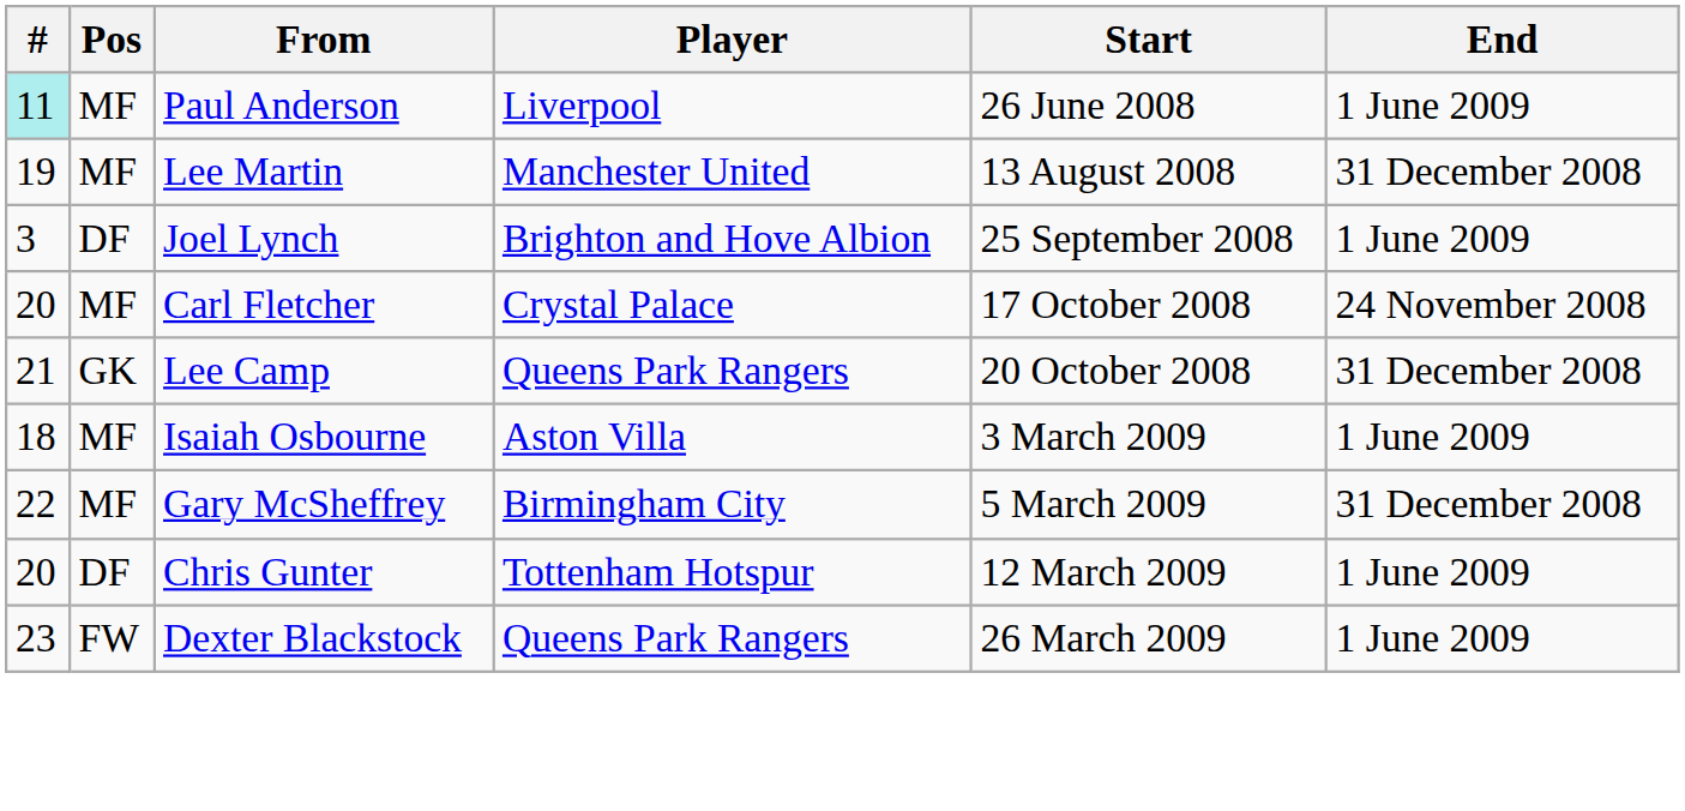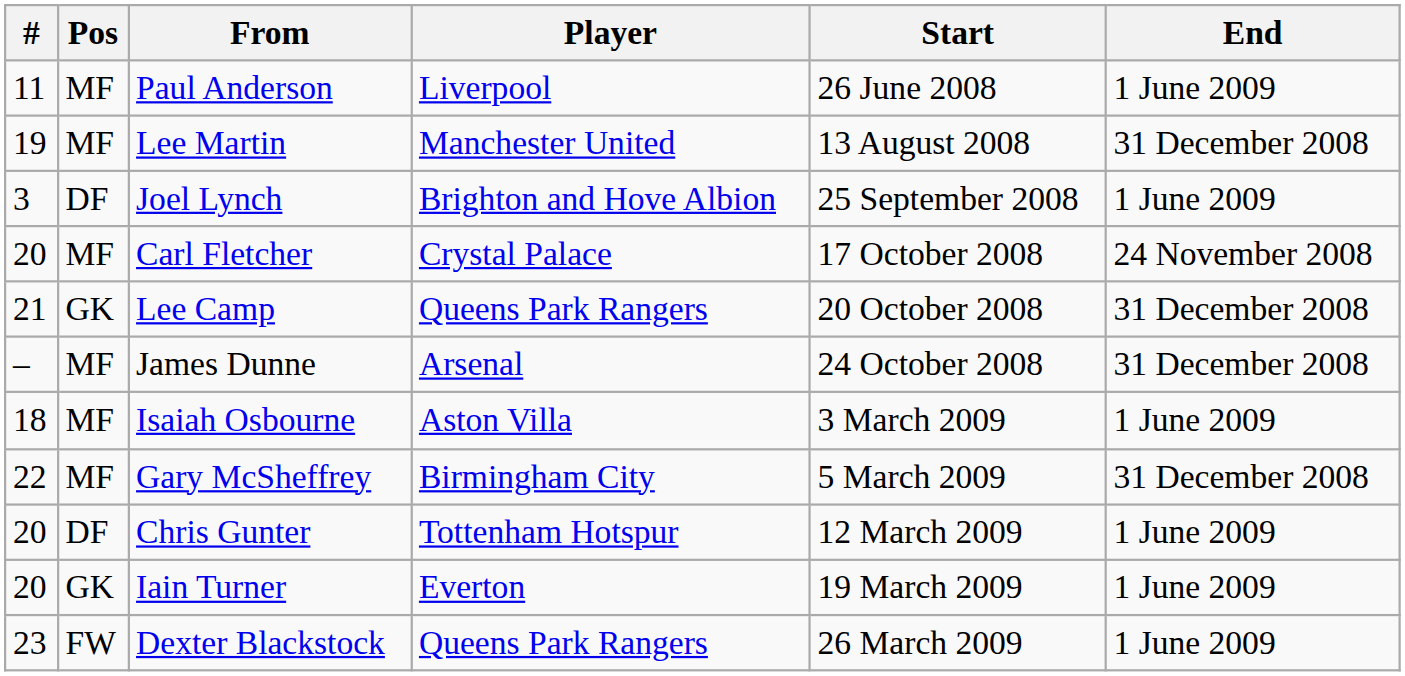Paul Anderson | #: paleturquoise background -> no background
+ row: – | MF | James Dunne | Arsenal | 24 October 2008 | 31 December 2008
+ row: 20 | GK | Iain Turner | Everton | 19 March 2009 | 1 June 2009
